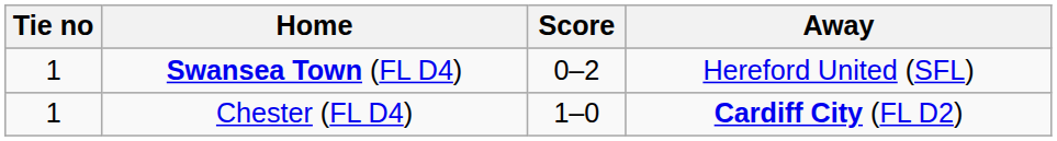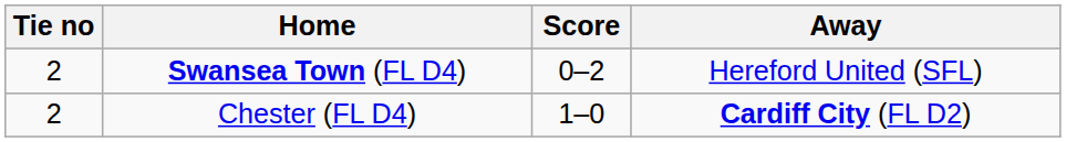Swansea Town (FL D4) | Tie no: 1 -> 2
Chester (FL D4) | Tie no: 1 -> 2
